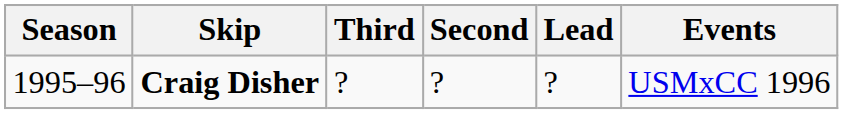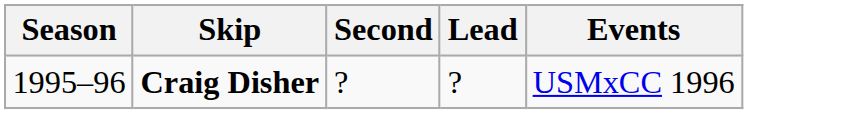- column: Third | ?
